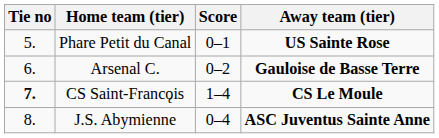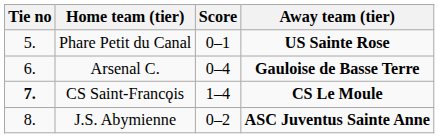Arsenal C. | Score: 0–2 -> 0–4
J.S. Abymienne | Score: 0–4 -> 0–2
